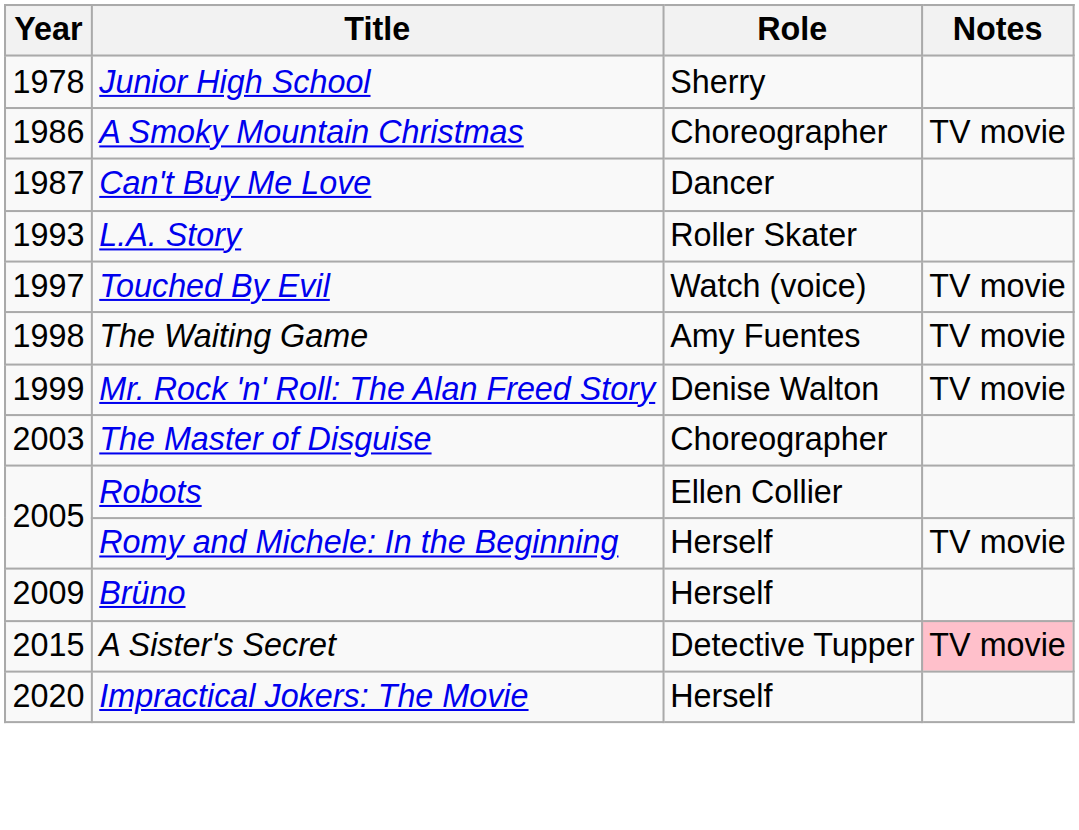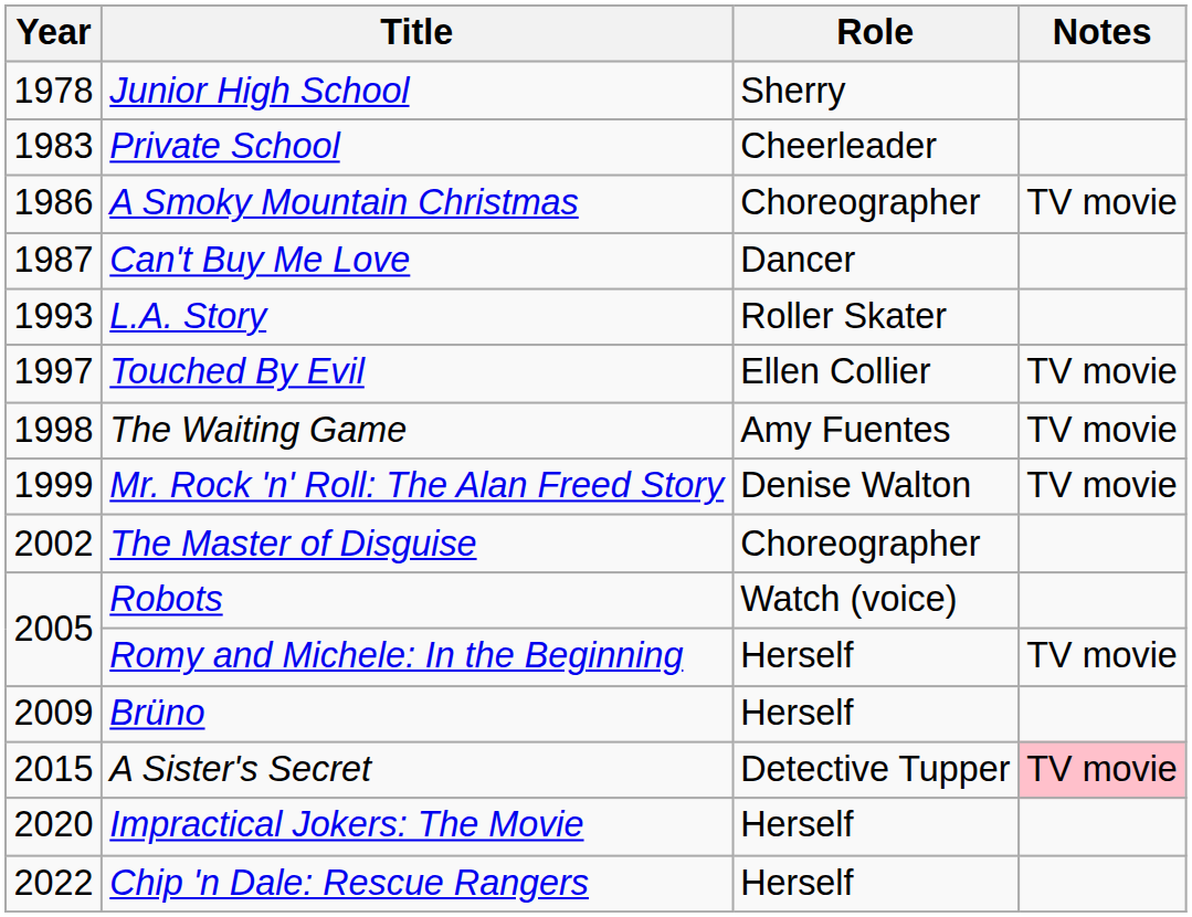+ row: 1983 | Private School | Cheerleader
Touched By Evil | Role: Watch (voice) -> Ellen Collier
The Master of Disguise | Year: 2003 -> 2002
Robots | Role: Ellen Collier -> Watch (voice)
+ row: 2022 | Chip 'n Dale: Rescue Rangers | Herself
